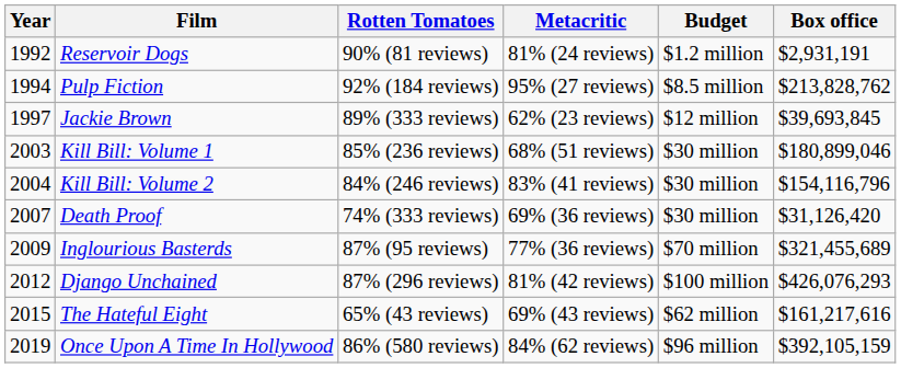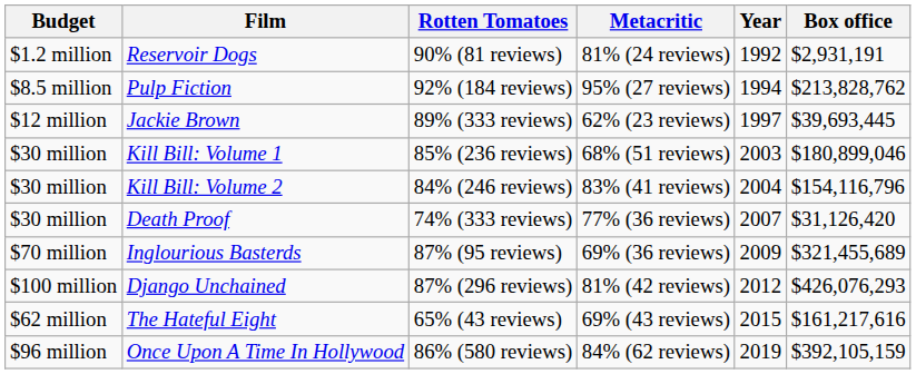columns swapped: Year <-> Budget
Jackie Brown | Box office: $39,693,845 -> $39,693,445
Death Proof | Metacritic: 69% (36 reviews) -> 77% (36 reviews)
Inglourious Basterds | Metacritic: 77% (36 reviews) -> 69% (36 reviews)
